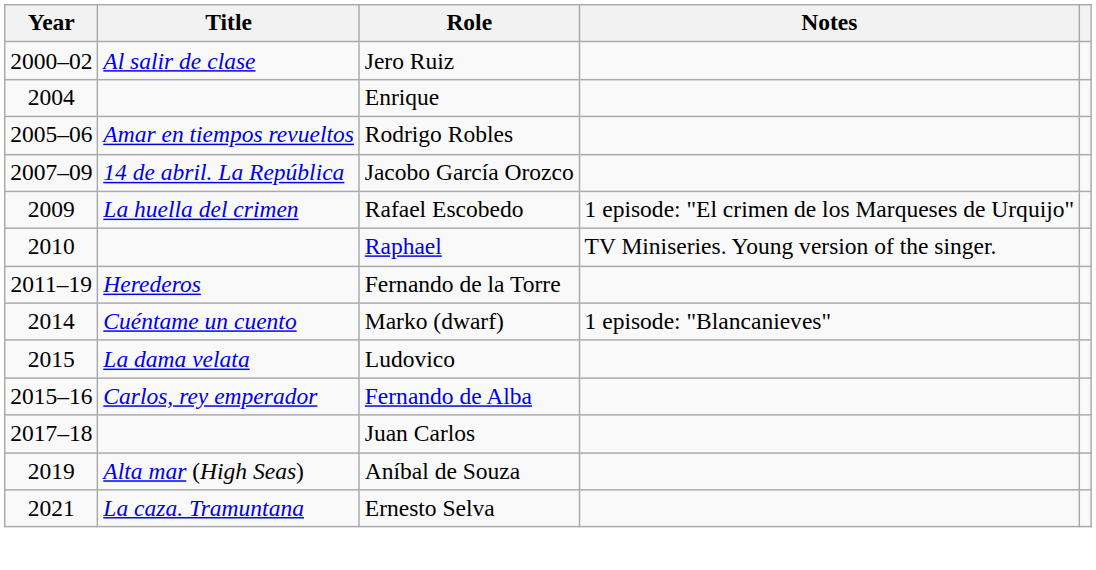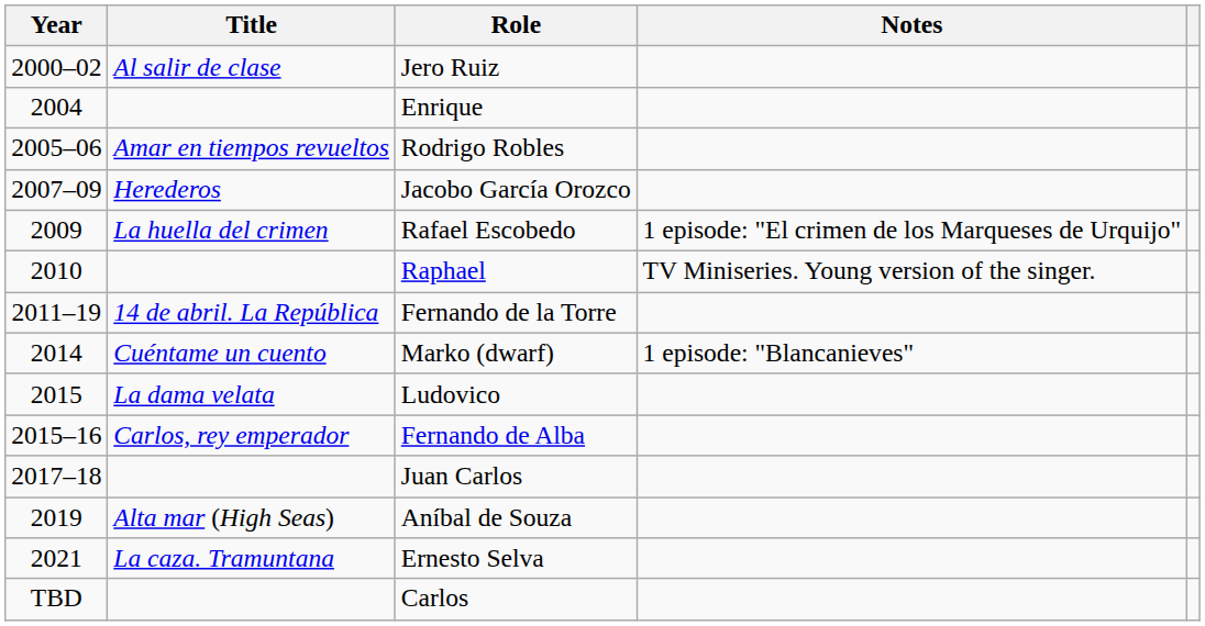Jacobo García Orozco | Title: 14 de abril. La República -> Herederos
Fernando de la Torre | Title: Herederos -> 14 de abril. La República
+ row: TBD | Carlos
